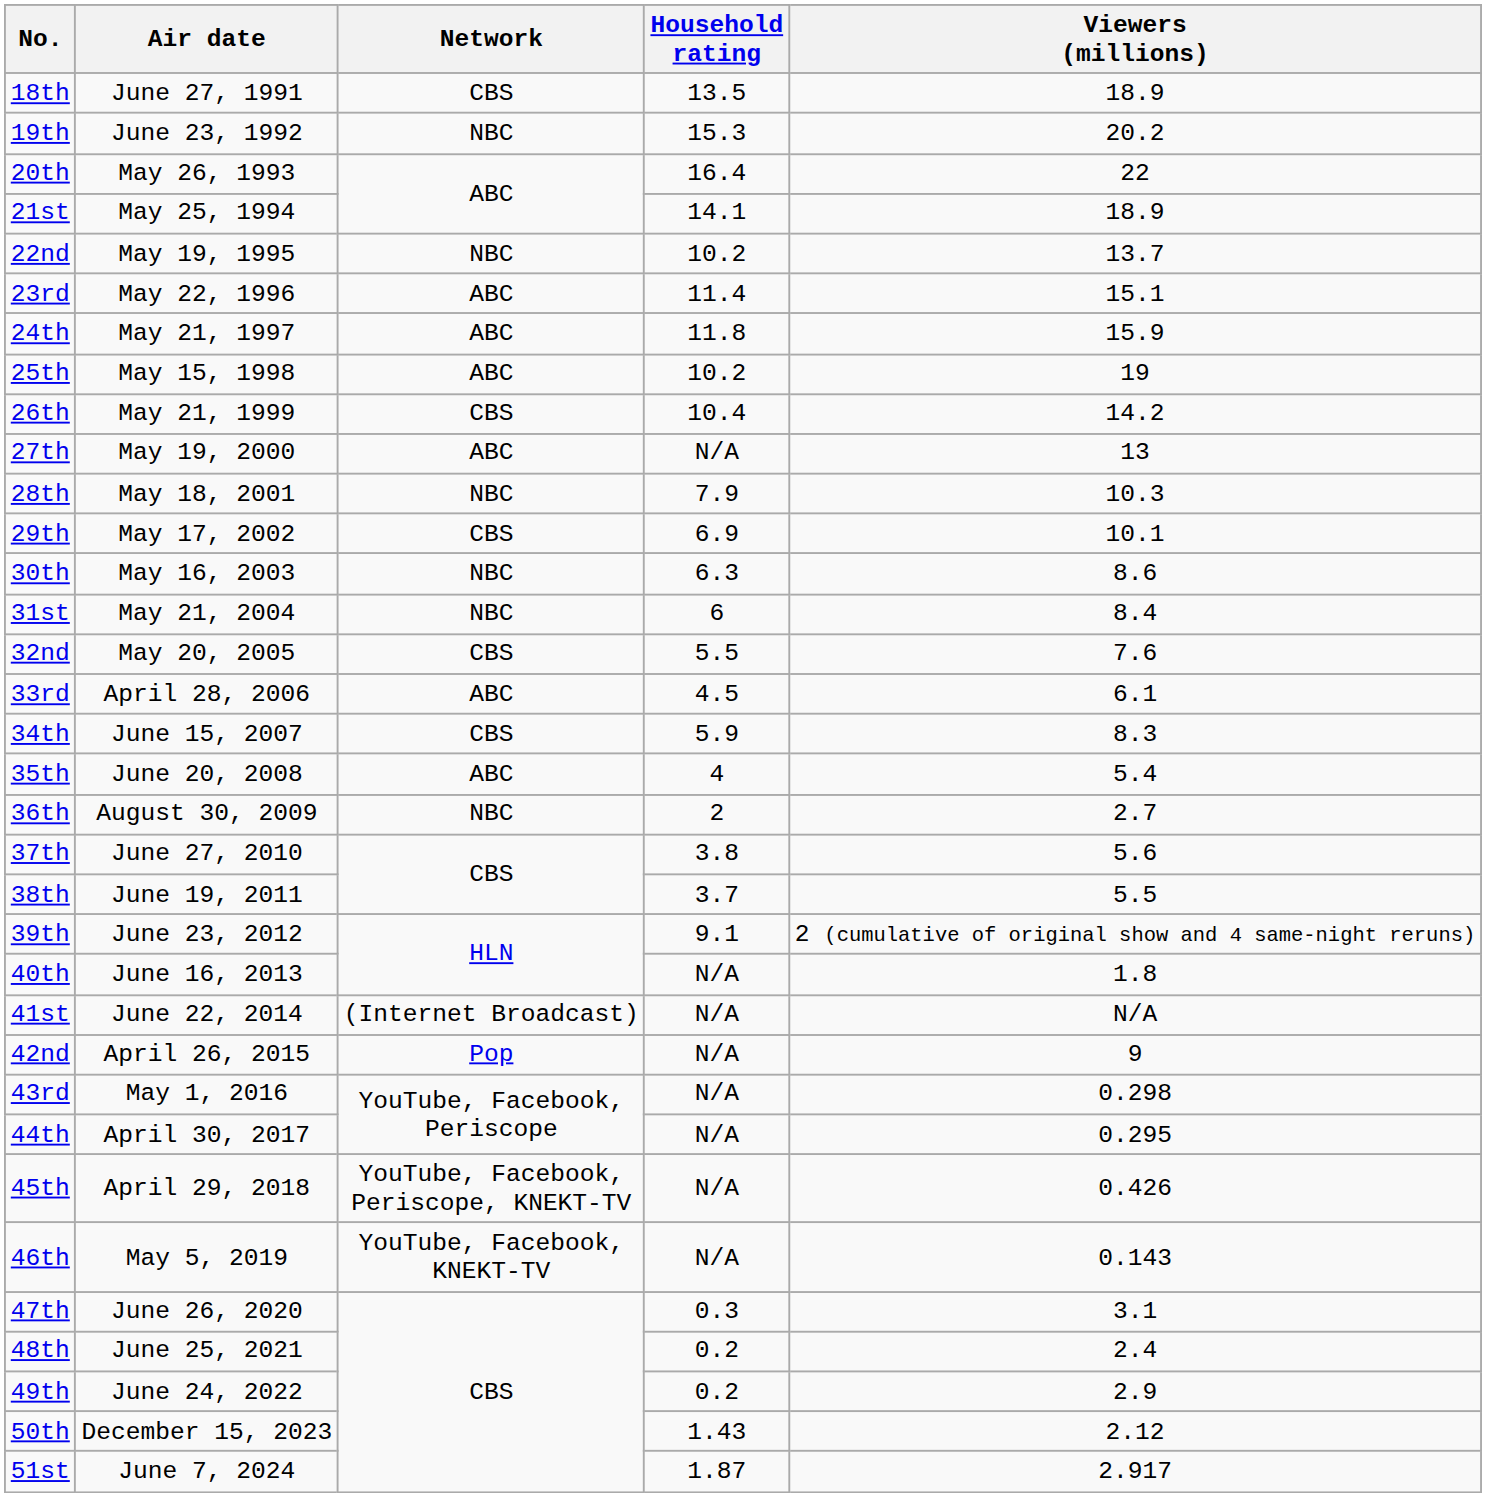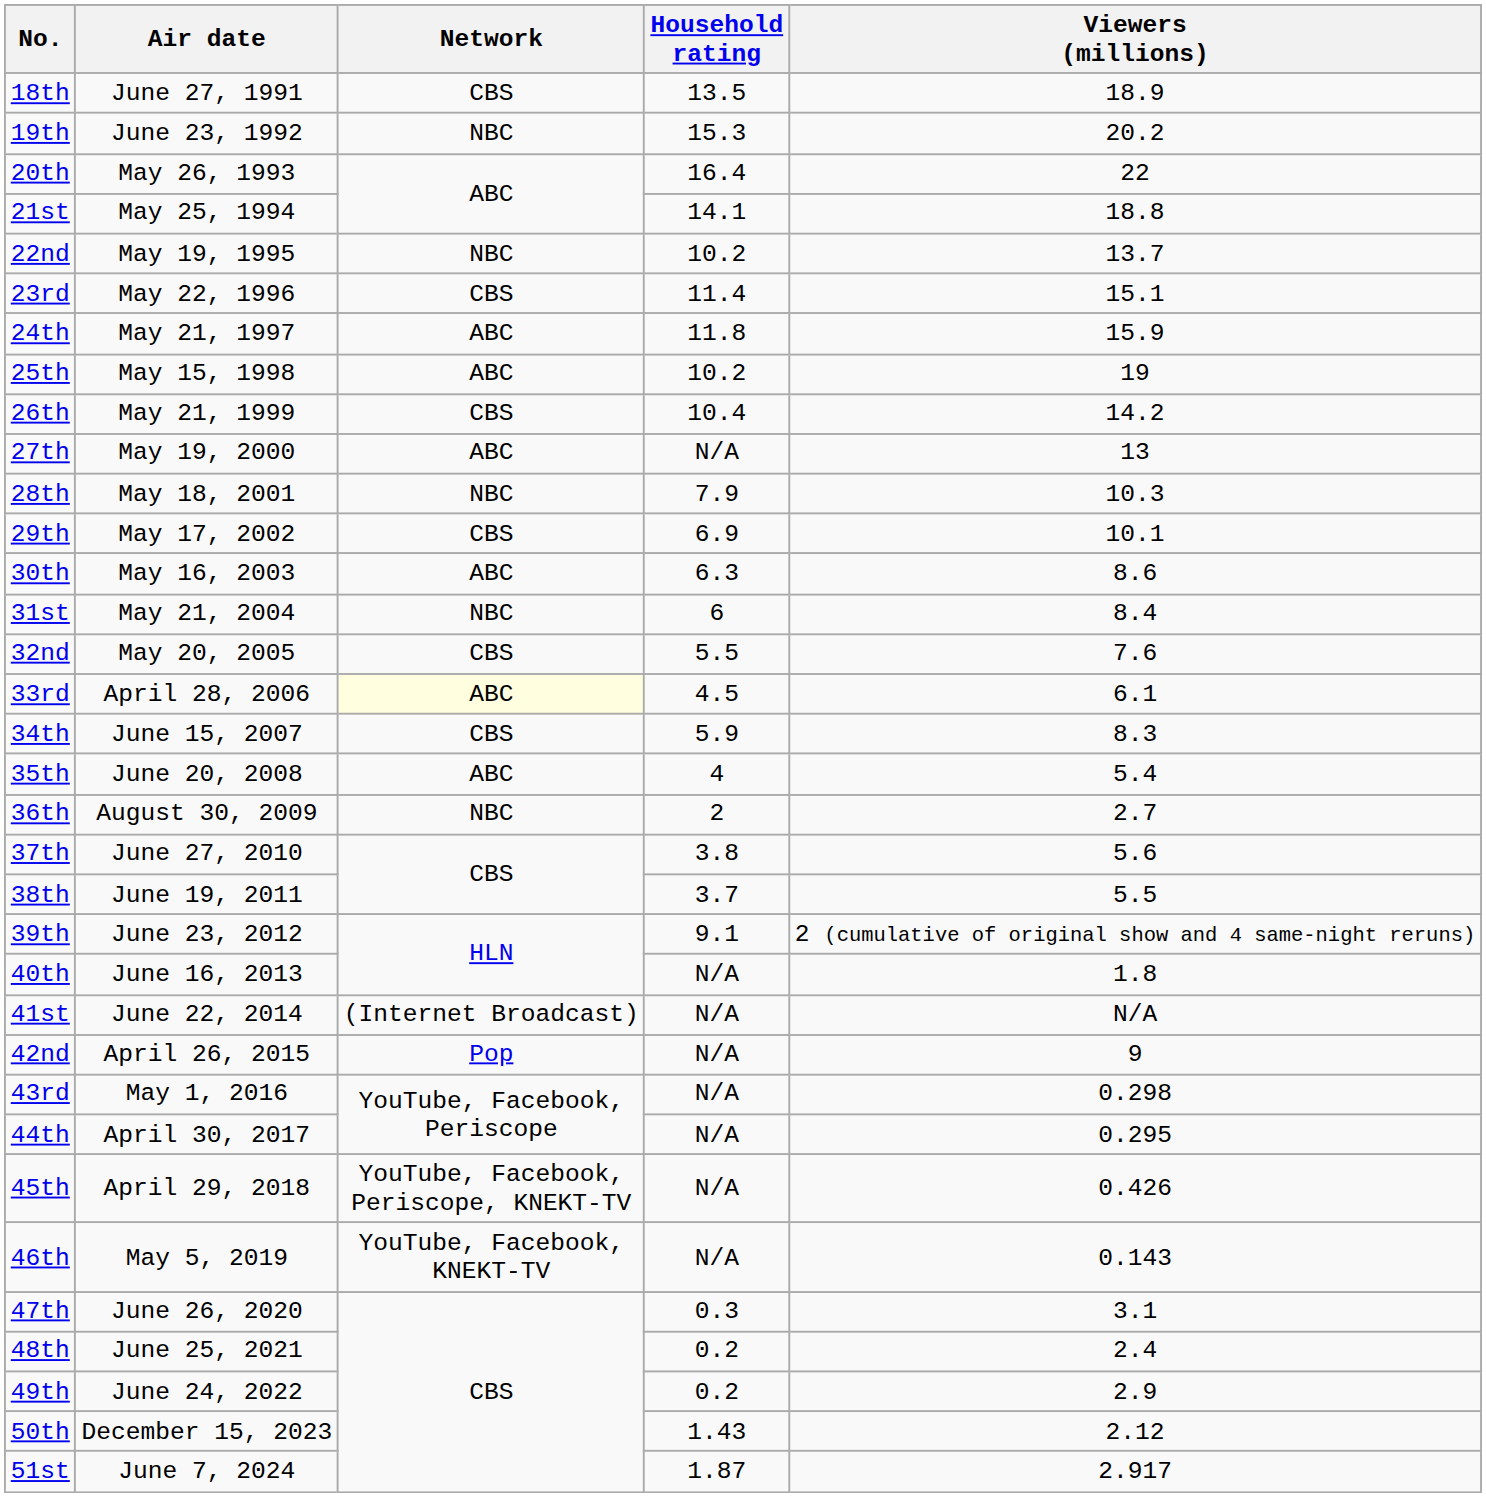21st | Viewers (millions): 18.9 -> 18.8
23rd | Network: ABC -> CBS
30th | Network: NBC -> ABC
33rd | Network: no background -> lightyellow background
